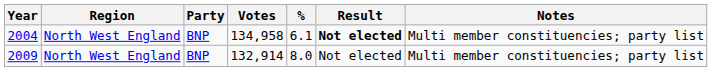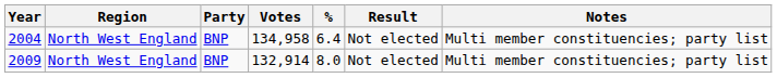2004 | %: 6.1 -> 6.4
2004 | Result: bold -> normal
